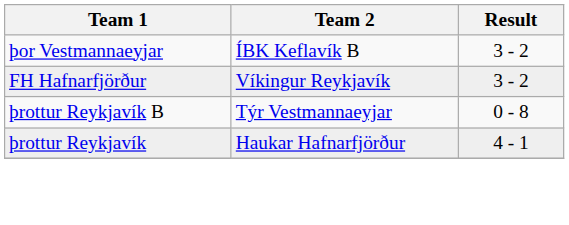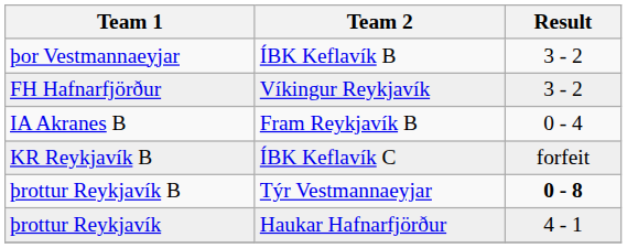+ row: IA Akranes B | Fram Reykjavík B | 0 - 4
+ row: KR Reykjavík B | ÍBK Keflavík C | forfeit
þrottur Reykjavík B | Result: normal -> bold
